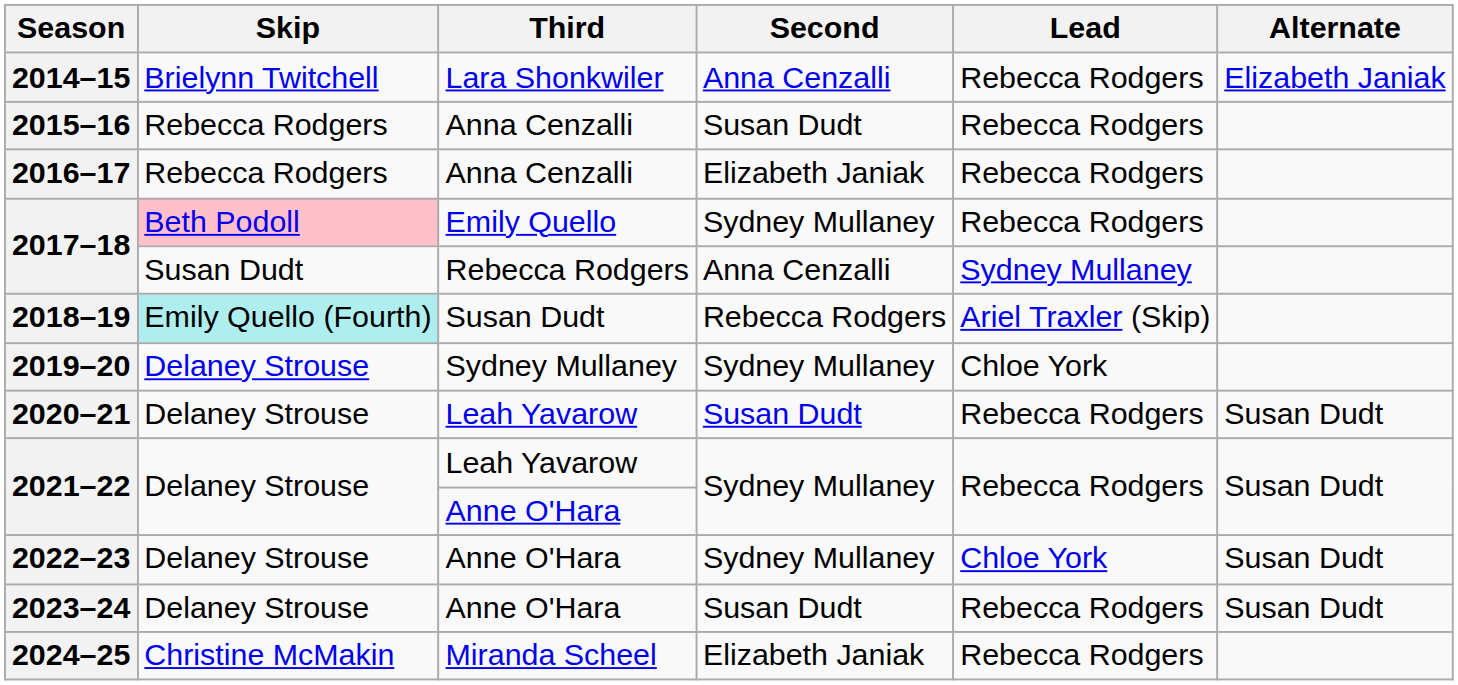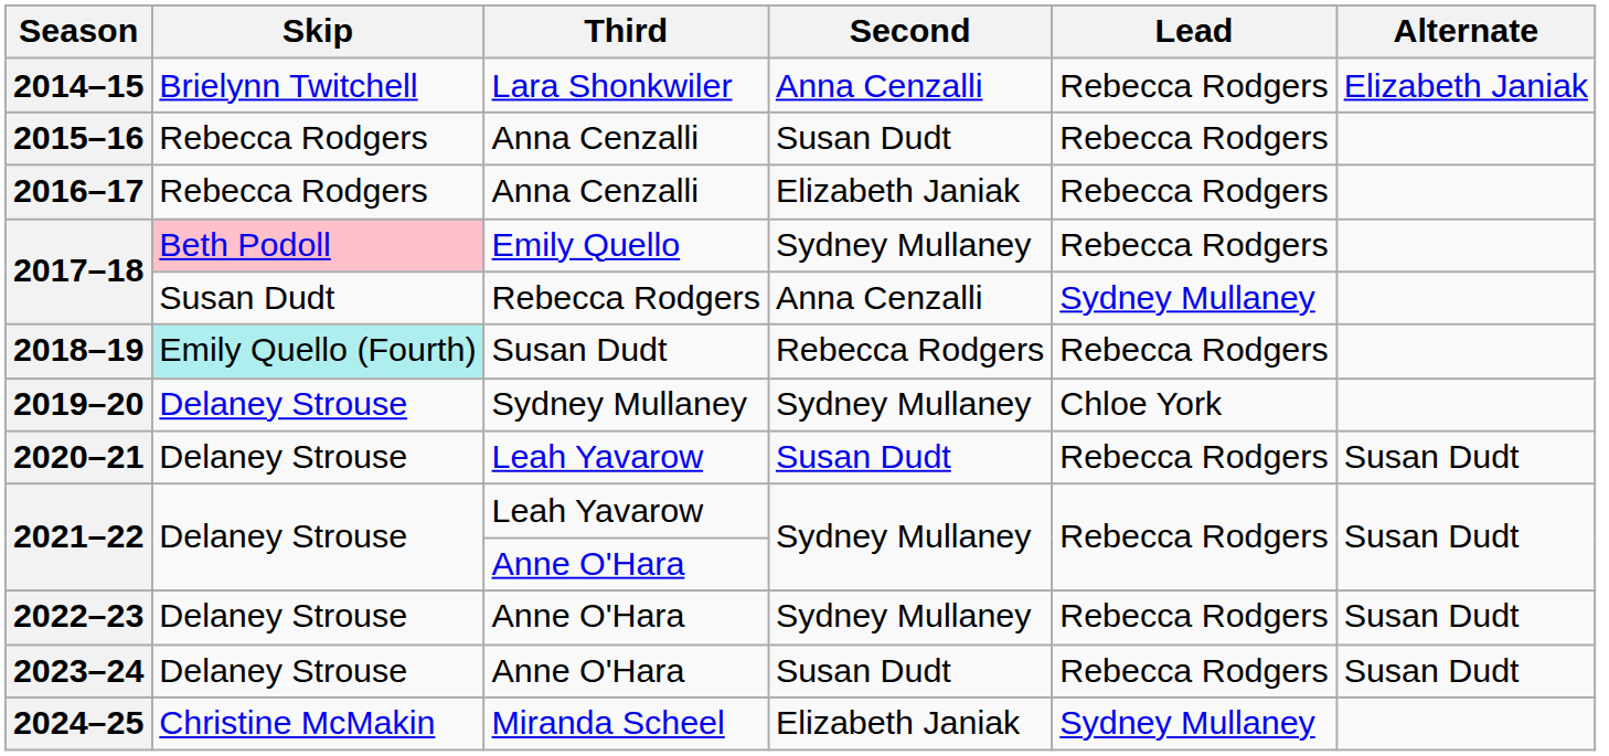2018–19 | Lead: Ariel Traxler (Skip) -> Rebecca Rodgers
2022–23 | Lead: Chloe York -> Rebecca Rodgers
2024–25 | Lead: Rebecca Rodgers -> Sydney Mullaney
